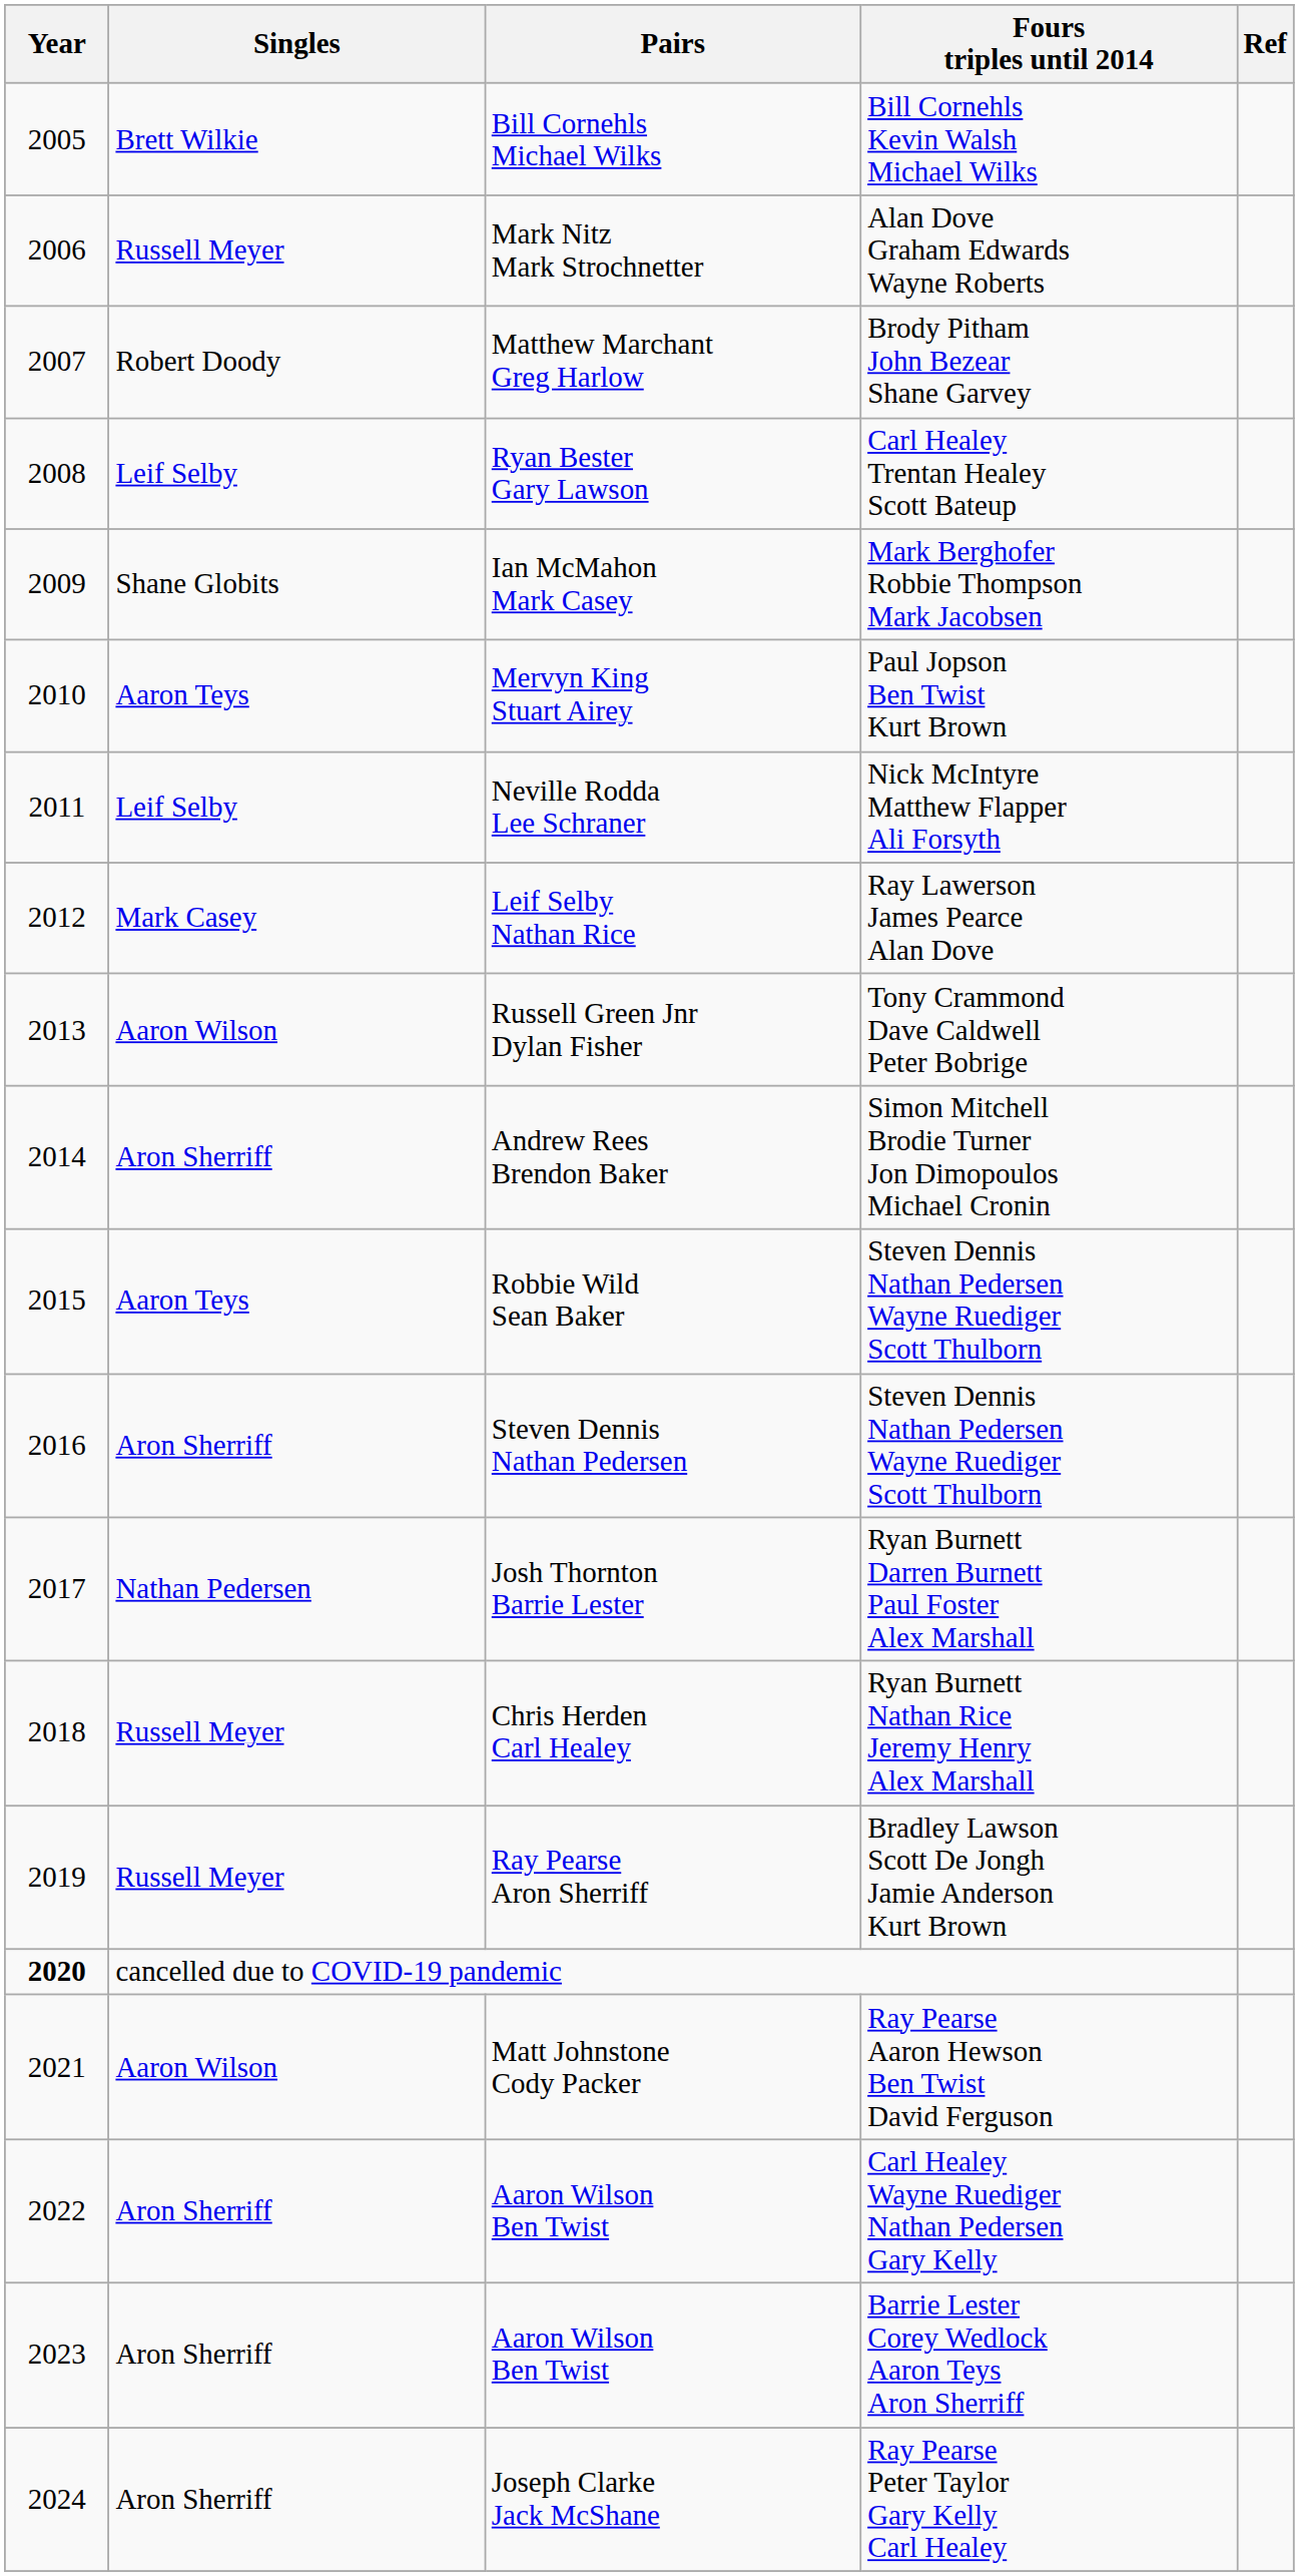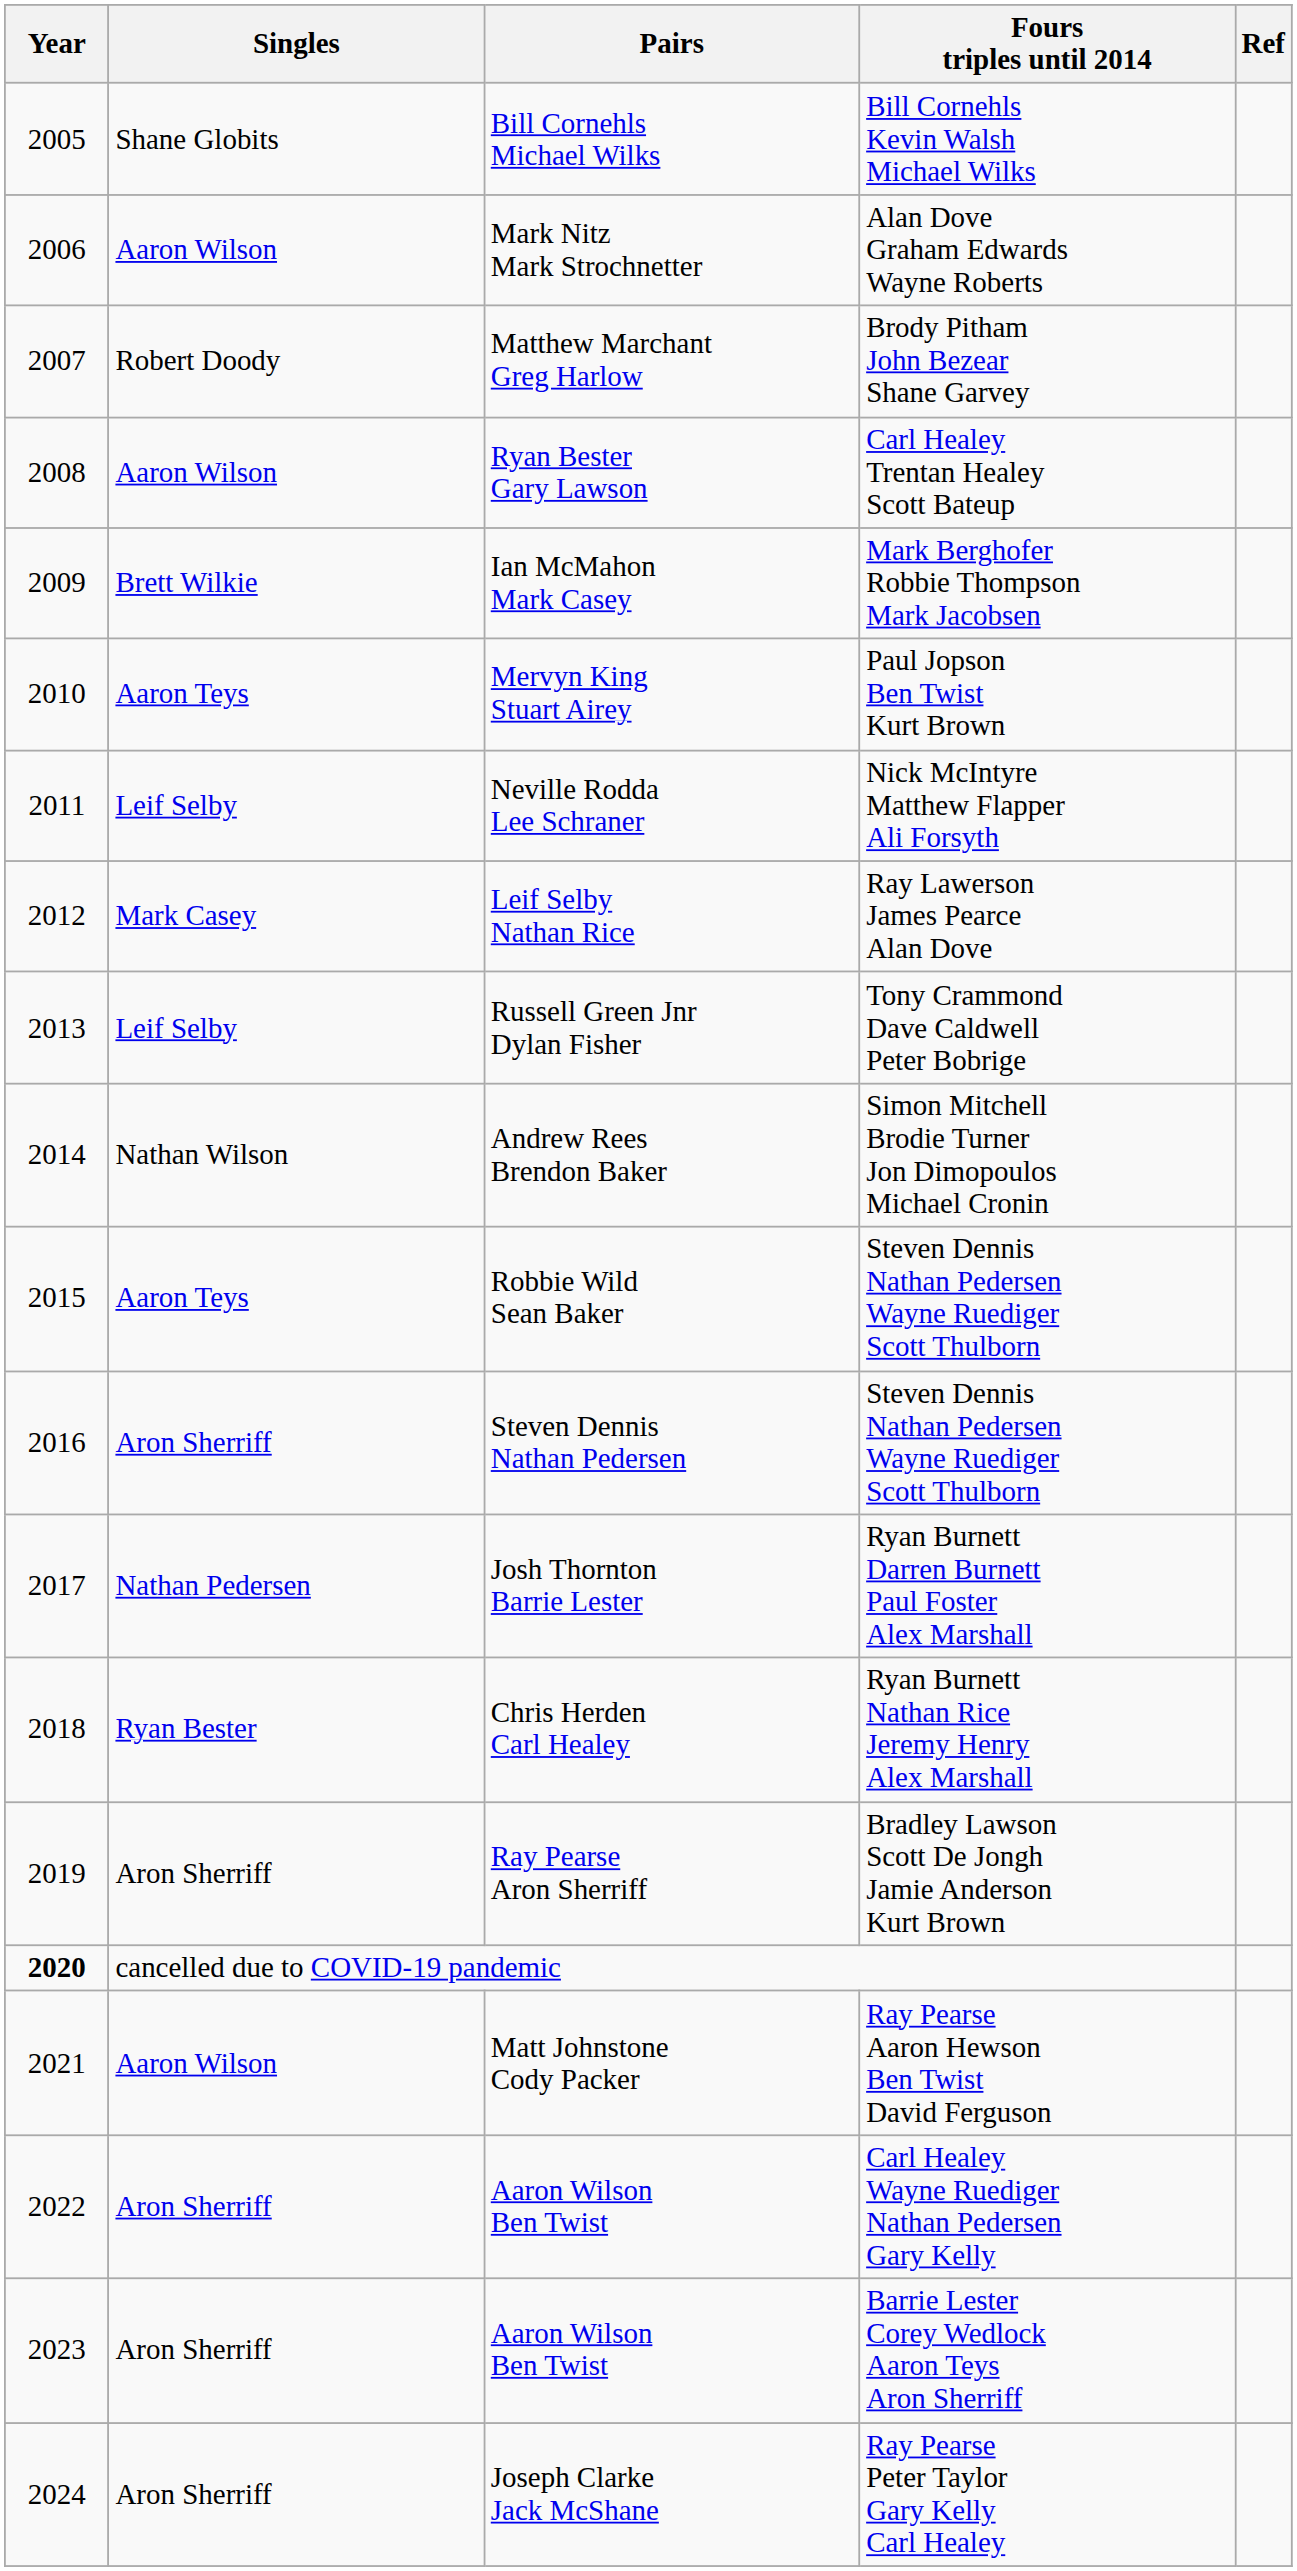Bill Cornehls Michael Wilks | Singles: Brett Wilkie -> Shane Globits
Mark Nitz Mark Strochnetter | Singles: Russell Meyer -> Aaron Wilson
Ryan Bester Gary Lawson | Singles: Leif Selby -> Aaron Wilson
Ian McMahon Mark Casey | Singles: Shane Globits -> Brett Wilkie
Russell Green Jnr Dylan Fisher | Singles: Aaron Wilson -> Leif Selby
Andrew Rees Brendon Baker | Singles: Aron Sherriff -> Nathan Wilson
Chris Herden Carl Healey | Singles: Russell Meyer -> Ryan Bester
Ray Pearse Aron Sherriff | Singles: Russell Meyer -> Aron Sherriff
